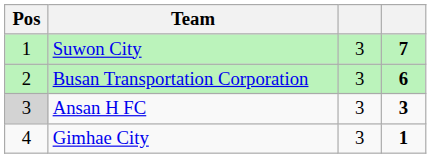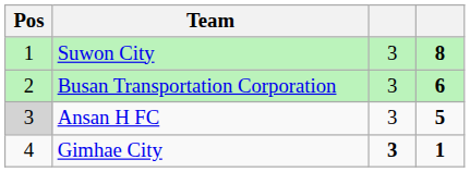Suwon City | column 4: 7 -> 8
Ansan H FC | column 4: 3 -> 5
Gimhae City | column 3: normal -> bold
